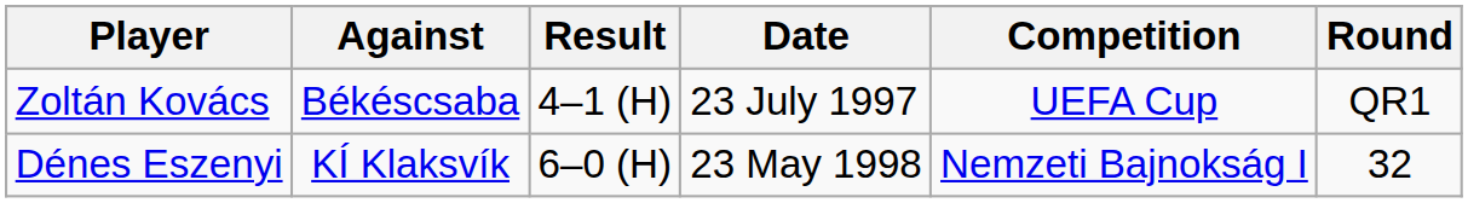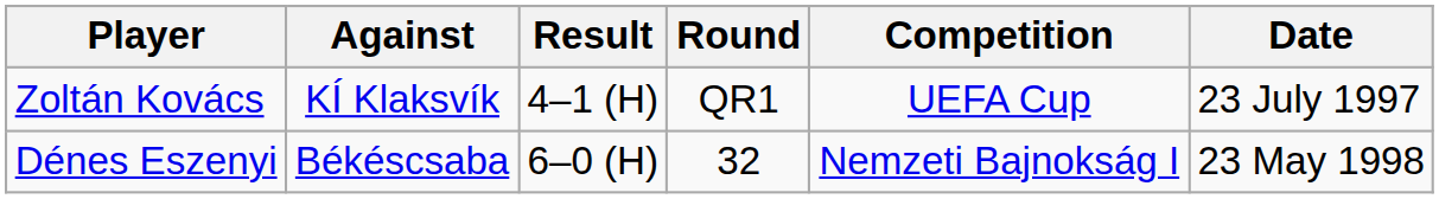columns swapped: Date <-> Round
Zoltán Kovács | Against: Békéscsaba -> KÍ Klaksvík
Dénes Eszenyi | Against: KÍ Klaksvík -> Békéscsaba
